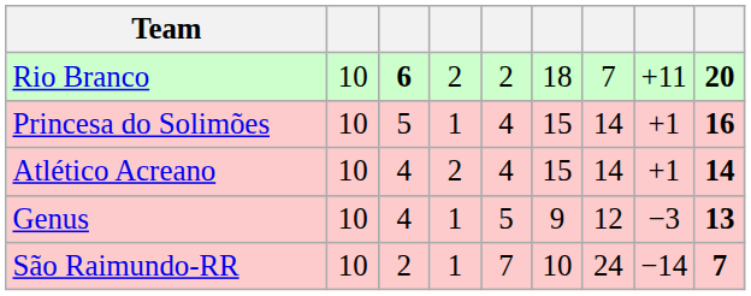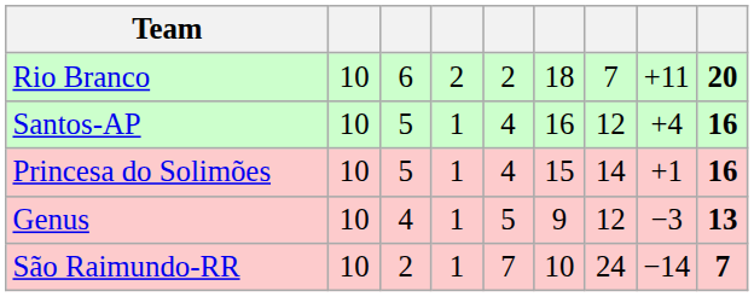Rio Branco | column 3: bold -> normal
+ row: Santos-AP | 10 | 5 | 1 | 4 | 16 | 12 | +4 | 16
- row: Atlético Acreano | 10 | 4 | 2 | 4 | 15 | 14 | +1 | 14
